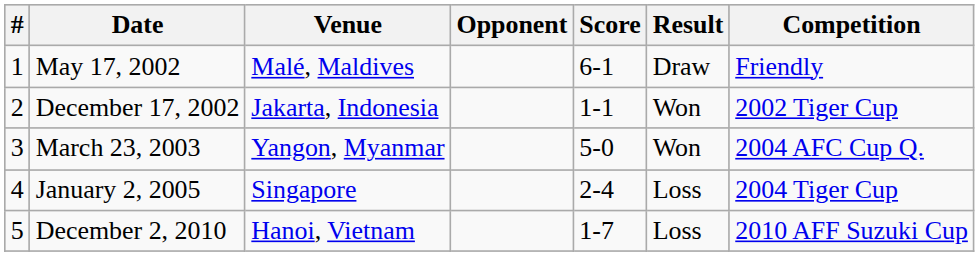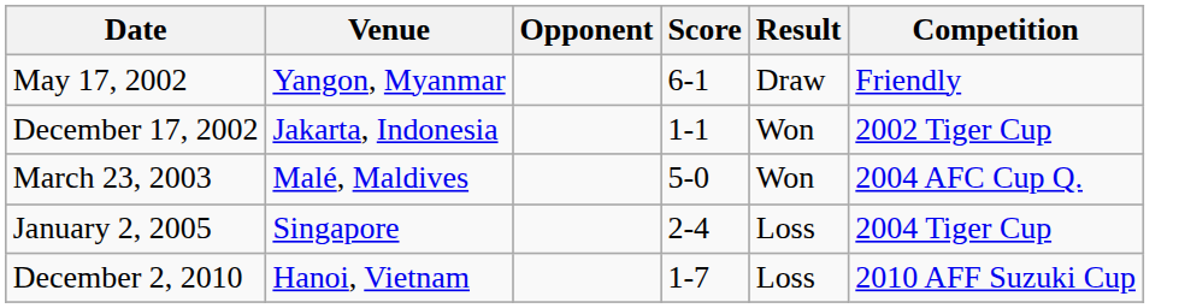- column: # | 1 | 2 | 3 | 4 | 5
May 17, 2002 | Venue: Malé, Maldives -> Yangon, Myanmar
March 23, 2003 | Venue: Yangon, Myanmar -> Malé, Maldives
